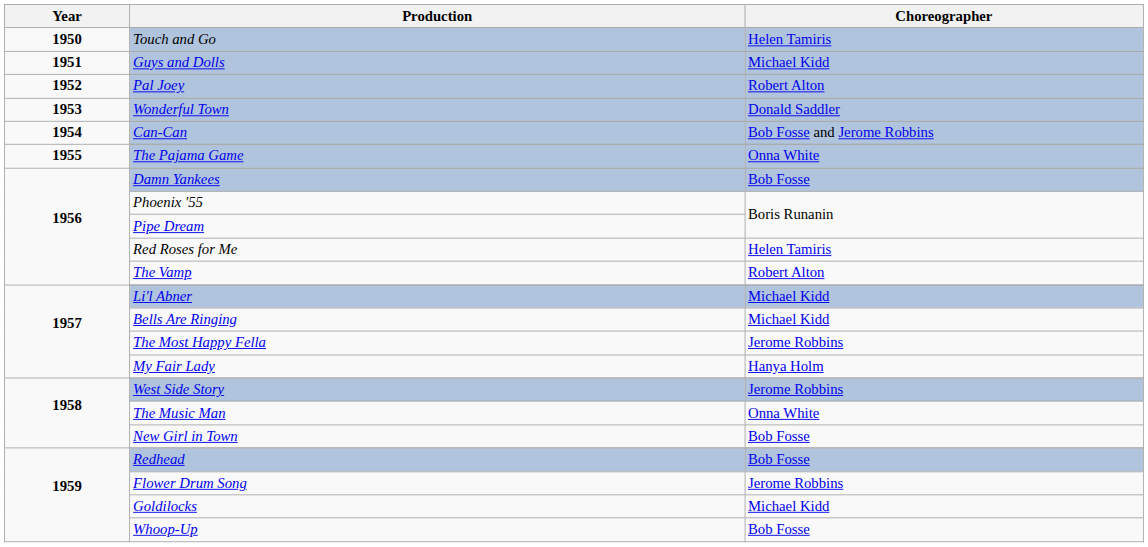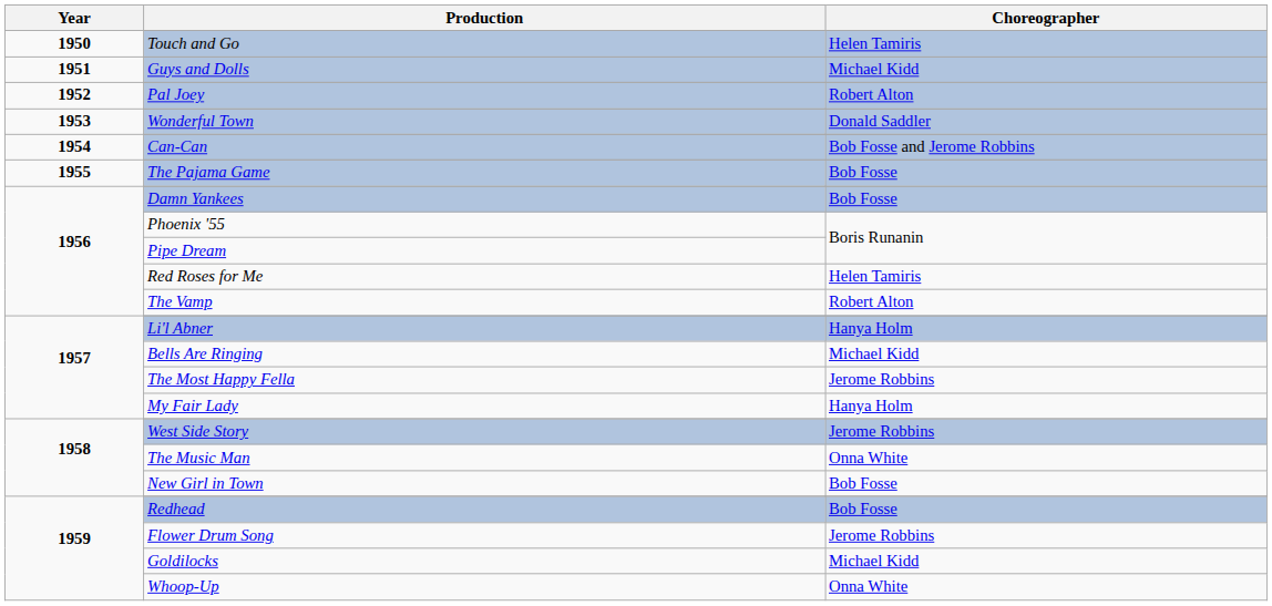The Pajama Game | Choreographer: Onna White -> Bob Fosse
Li'l Abner | Choreographer: Michael Kidd -> Hanya Holm
Whoop-Up | Choreographer: Bob Fosse -> Onna White
